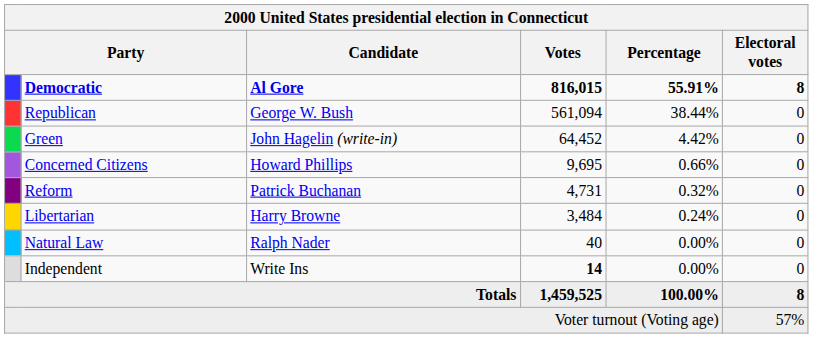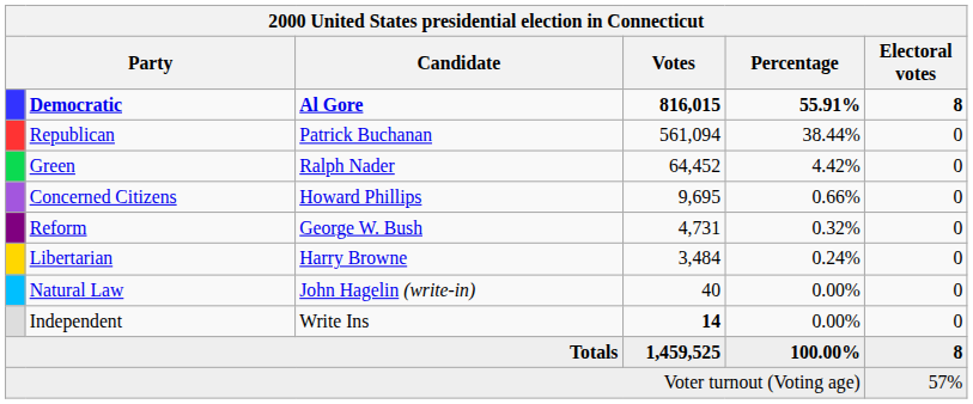Republican | Candidate: George W. Bush -> Patrick Buchanan
Green | Candidate: John Hagelin (write-in) -> Ralph Nader
Reform | Candidate: Patrick Buchanan -> George W. Bush
Natural Law | Candidate: Ralph Nader -> John Hagelin (write-in)
